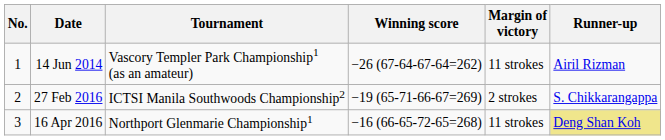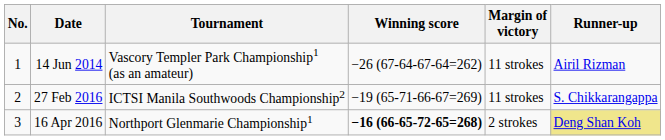27 Feb 2016 | Margin of victory: 2 strokes -> 11 strokes
16 Apr 2016 | Winning score: normal -> bold
16 Apr 2016 | Margin of victory: 11 strokes -> 2 strokes
